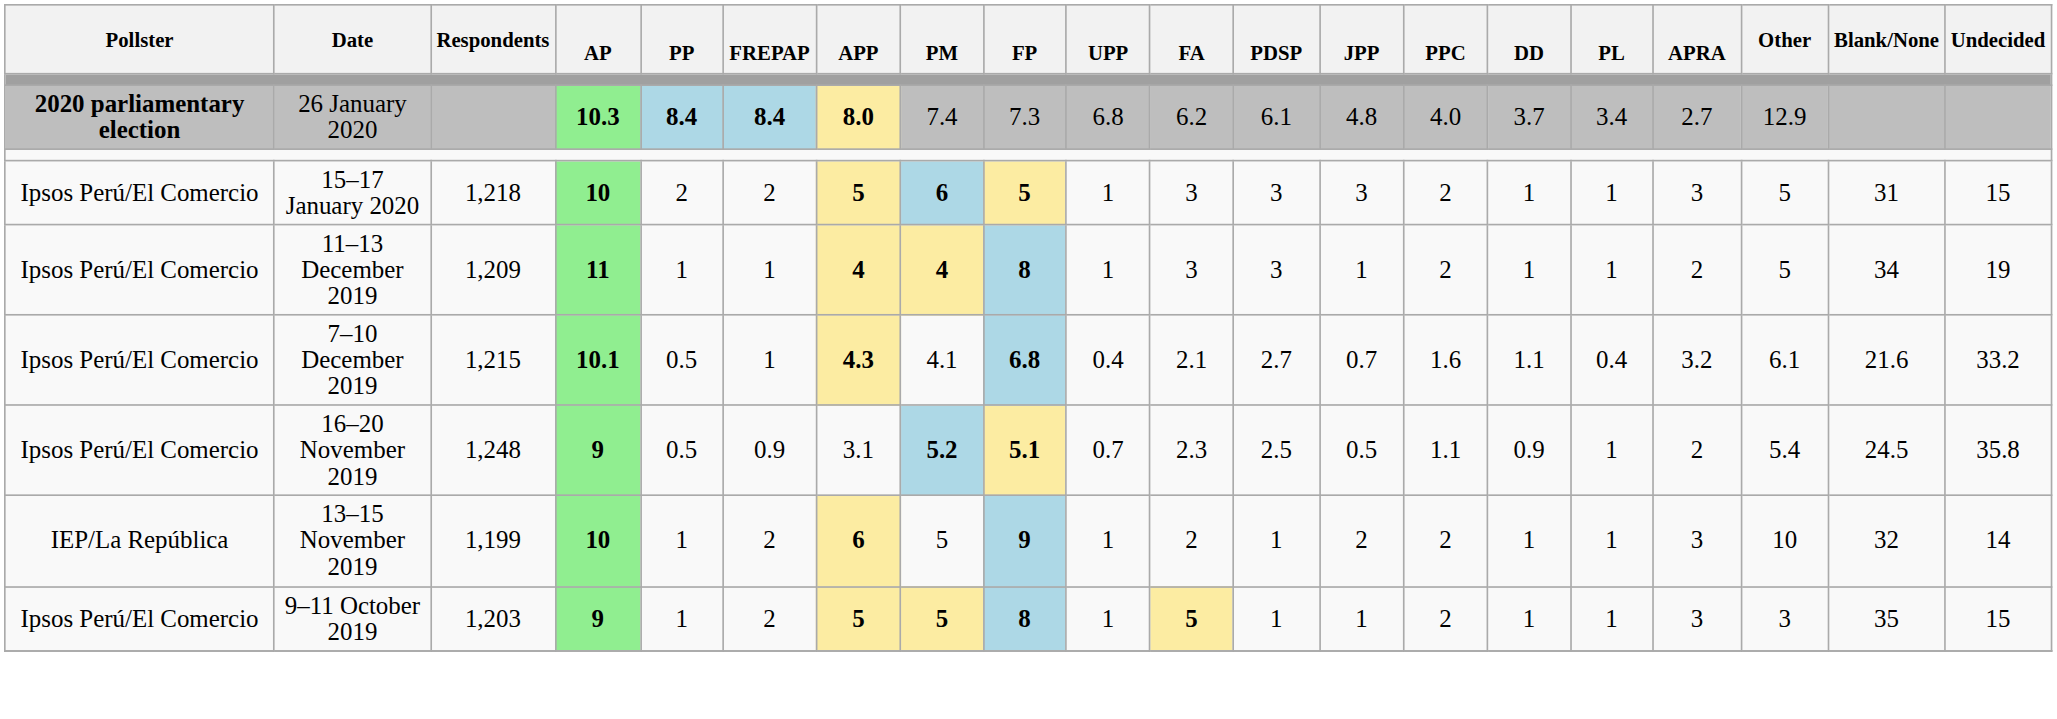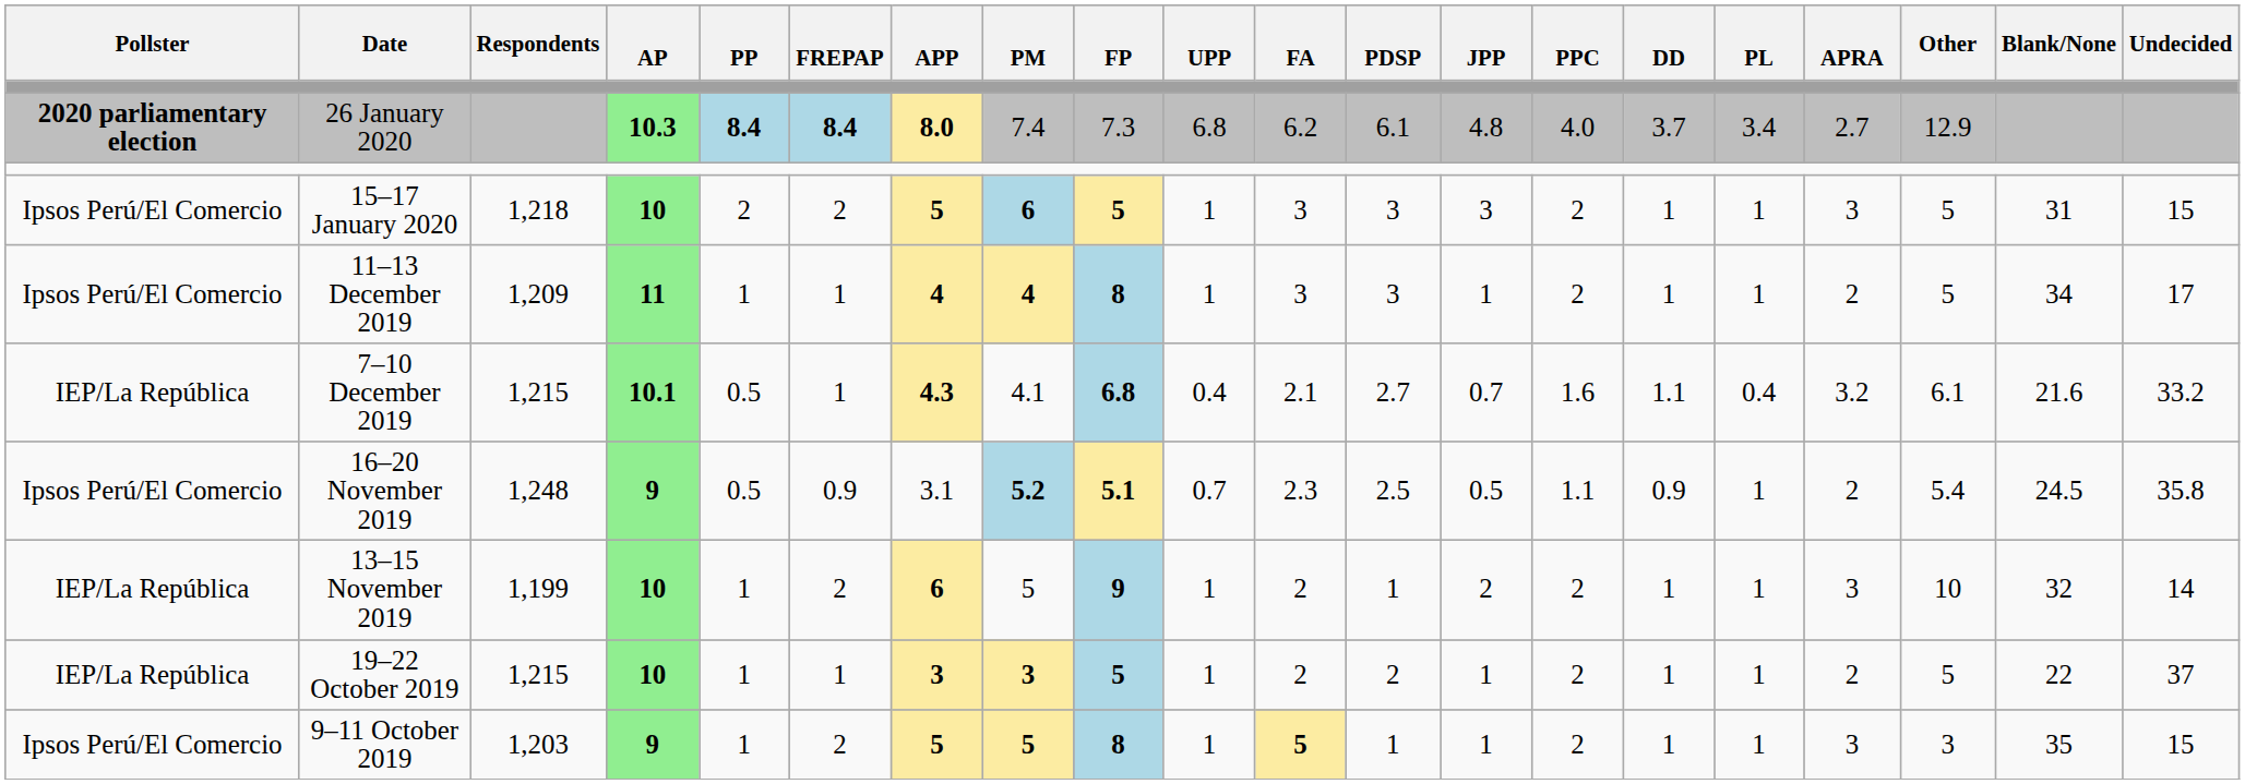11–13 December 2019 | Undecided: 19 -> 17
7–10 December 2019 | Pollster: Ipsos Perú/El Comercio -> IEP/La República
+ row: IEP/La República | 19–22 October 2019 | 1,215 | 10 | 1 | 1 | 3 | 3 | 5 | 1 | 2 | 2 | 1 | 2 | 1 | 1 | 2 | 5 | 22 | 37
